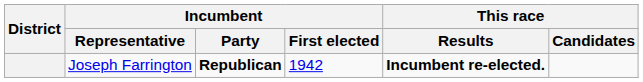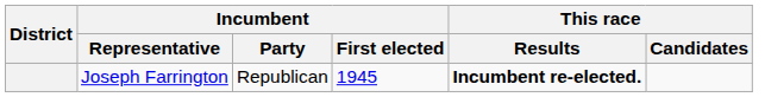Joseph Farrington | Incumbent / Party: bold -> normal
Joseph Farrington | Incumbent / First elected: 1942 -> 1945
